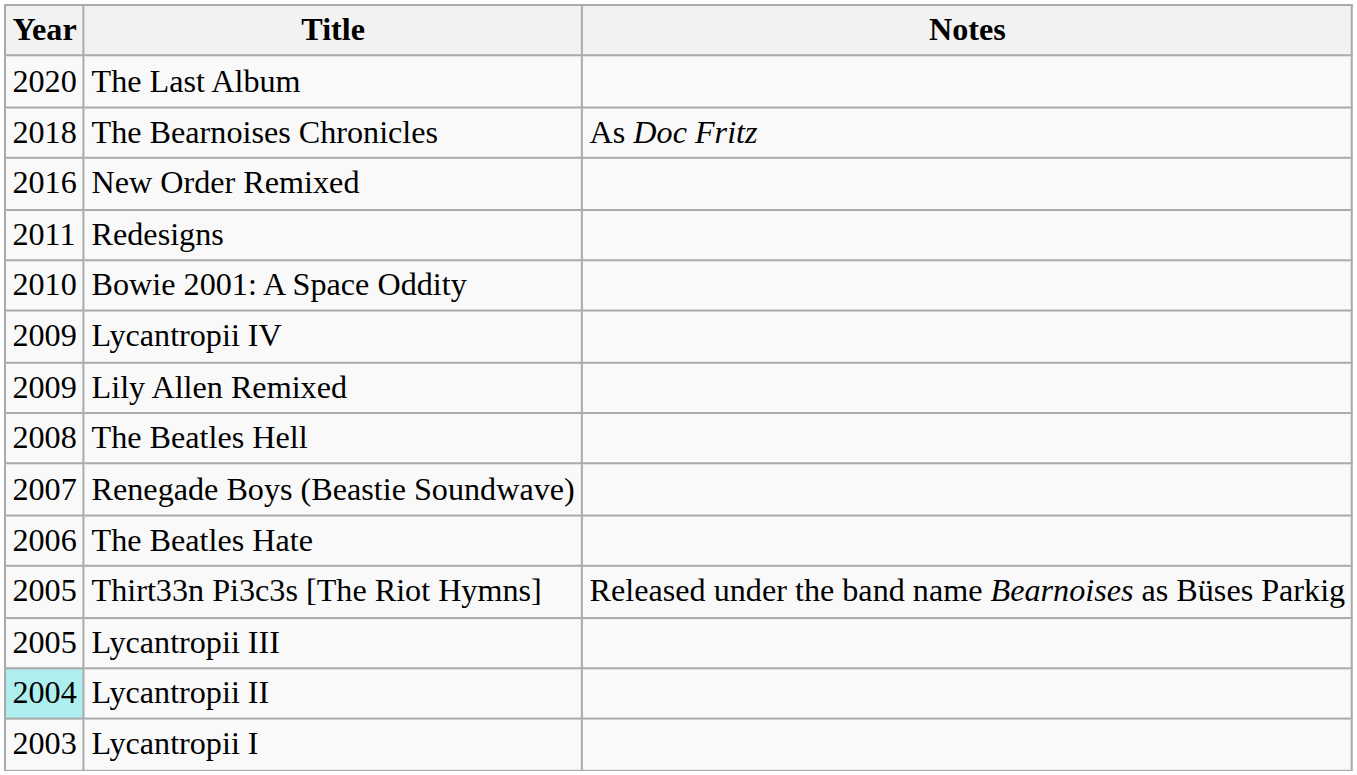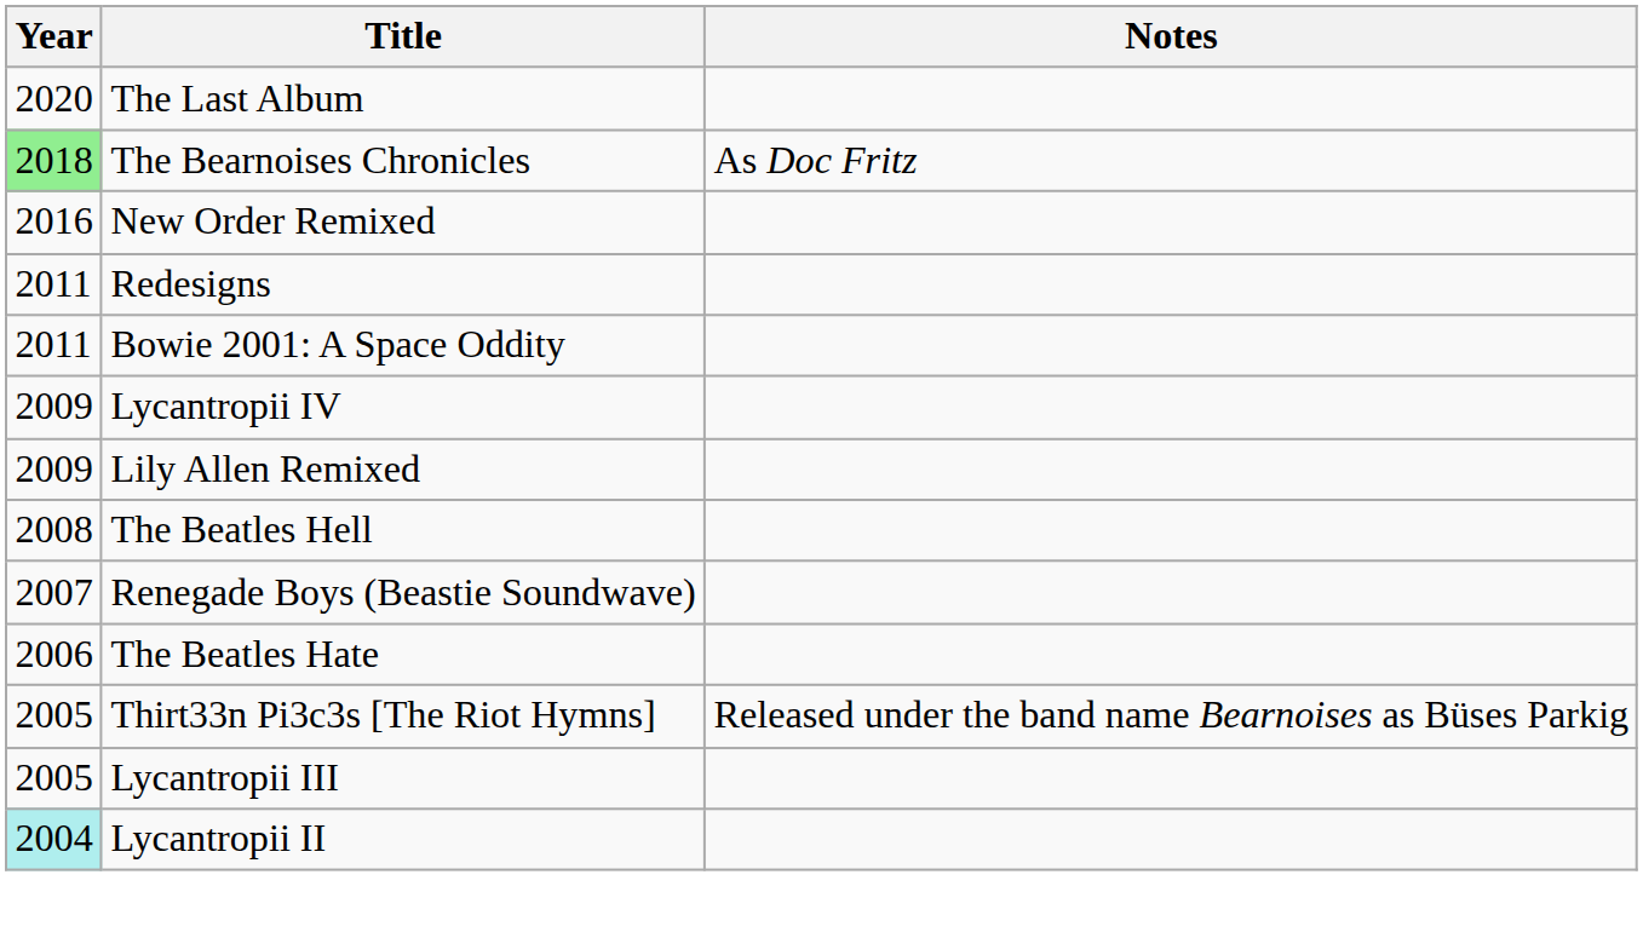The Bearnoises Chronicles | Year: no background -> lightgreen background
Bowie 2001: A Space Oddity | Year: 2010 -> 2011
- row: 2003 | Lycantropii I
